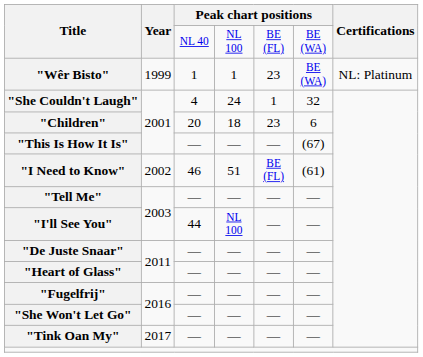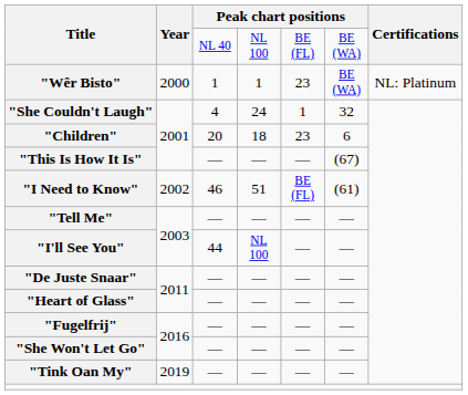"Wêr Bisto" | Year: 1999 -> 2000
"Tink Oan My" | Year: 2017 -> 2019
